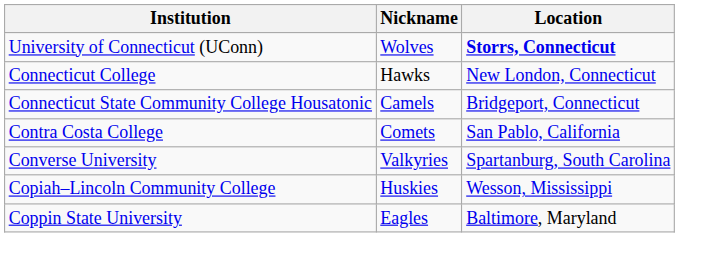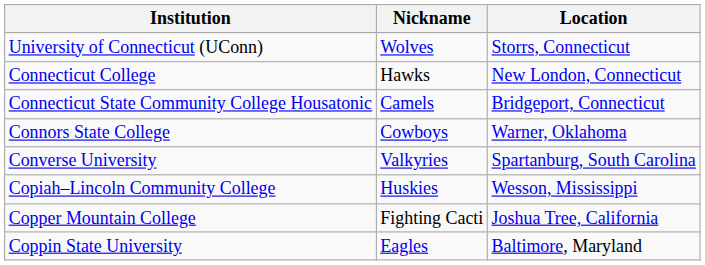University of Connecticut (UConn) | Location: bold -> normal
+ row: Connors State College | Cowboys | Warner, Oklahoma
- row: Contra Costa College | Comets | San Pablo, California
+ row: Copper Mountain College | Fighting Cacti | Joshua Tree, California
